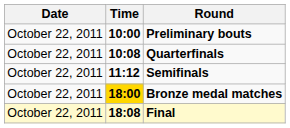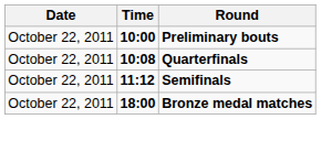Bronze medal matches | Time: gold background -> no background
- row: October 22, 2011 | 18:08 | Final
